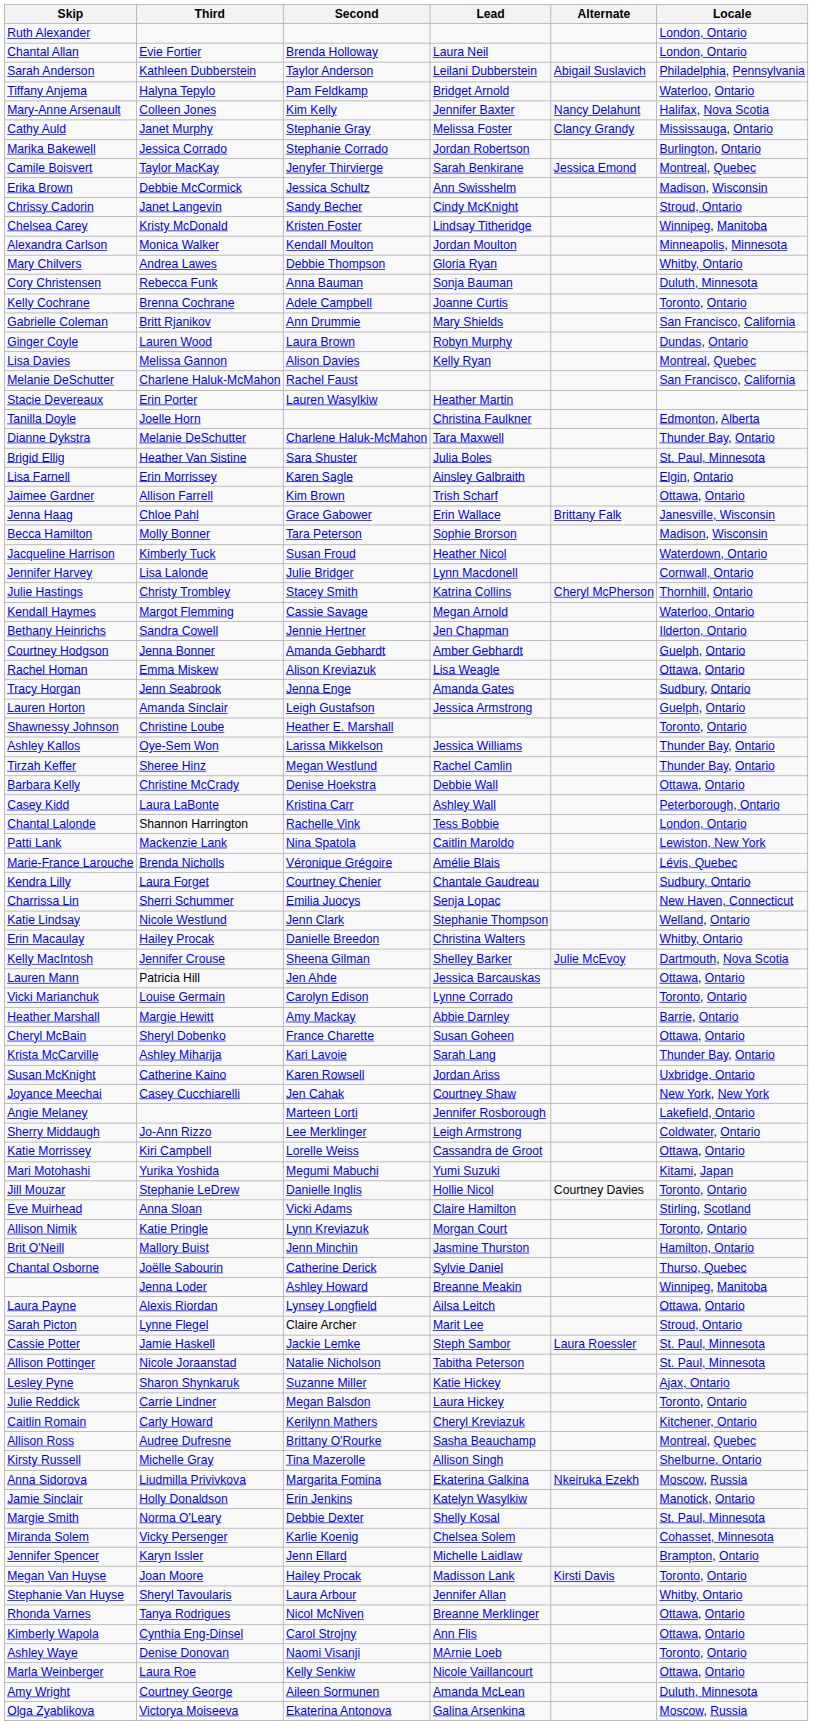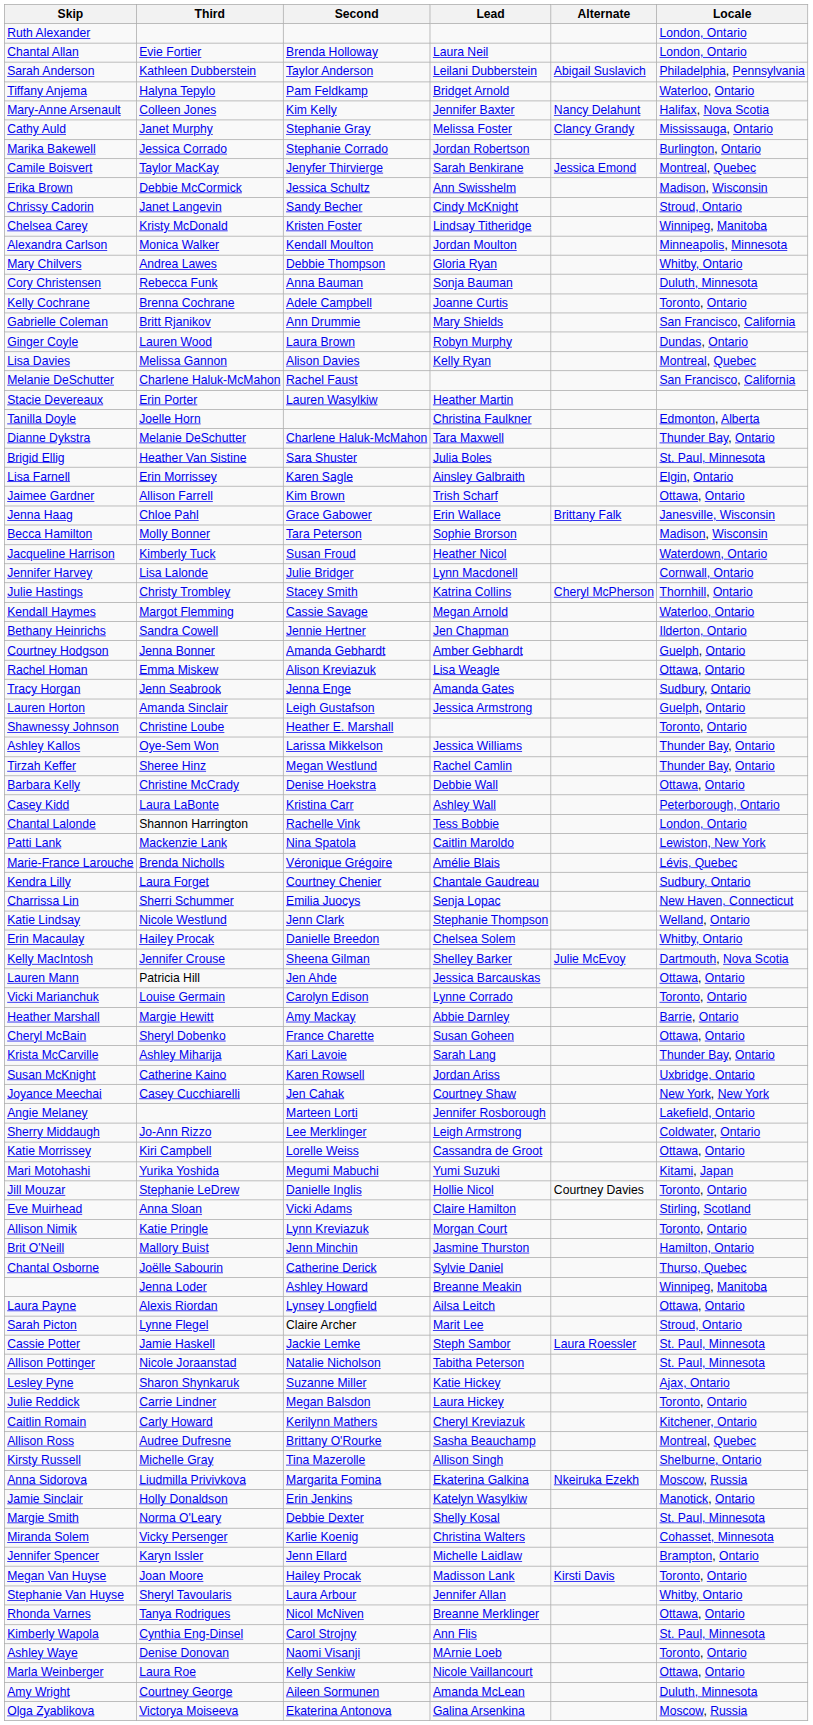Erin Macaulay | Lead: Christina Walters -> Chelsea Solem
Miranda Solem | Lead: Chelsea Solem -> Christina Walters
Kimberly Wapola | Locale: Ottawa, Ontario -> St. Paul, Minnesota
